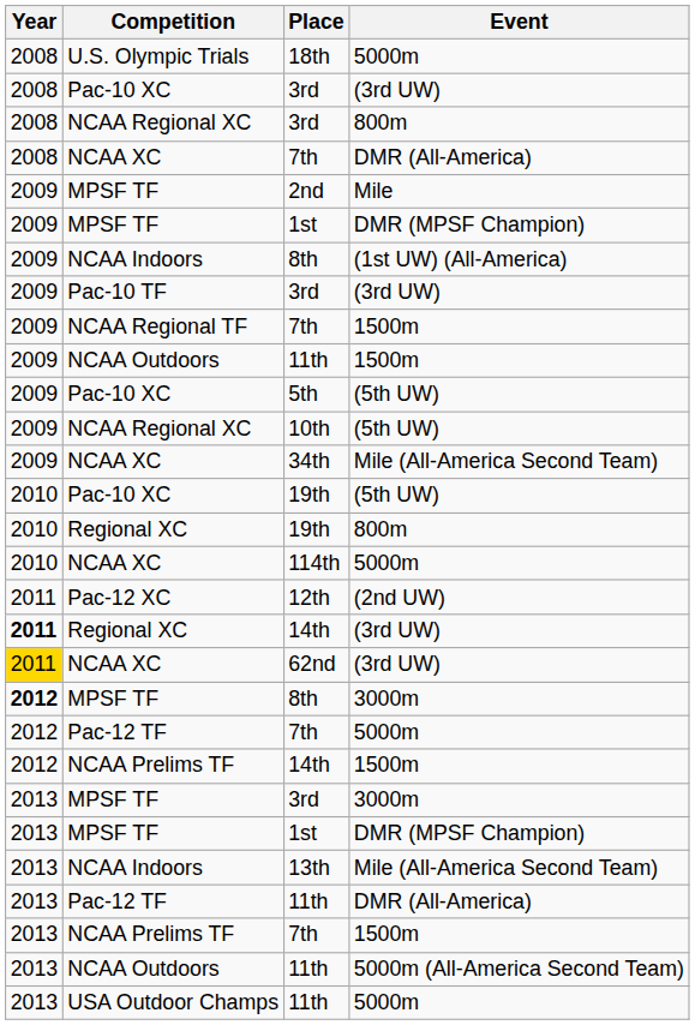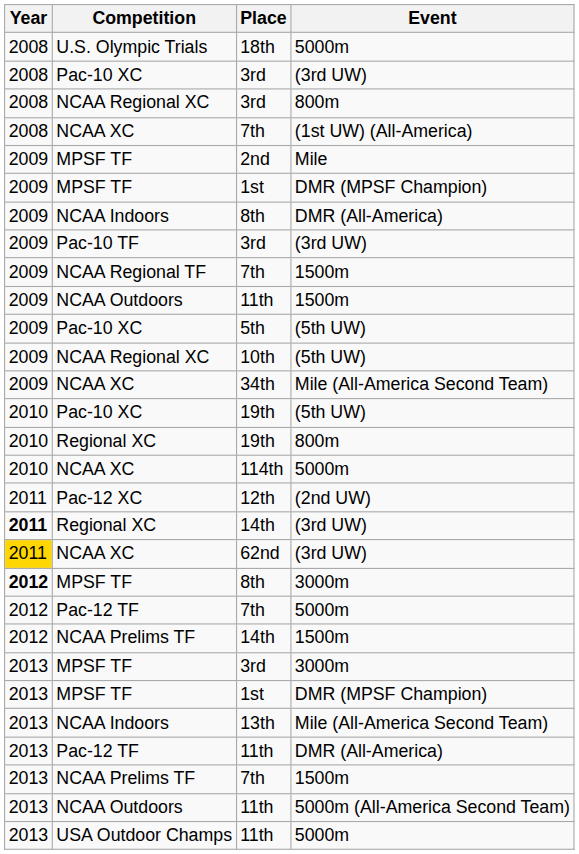NCAA XC / 7th | Event: DMR (All-America) -> (1st UW) (All-America)
NCAA Indoors / 8th | Event: (1st UW) (All-America) -> DMR (All-America)
